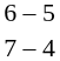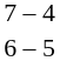rows swapped: 7 – 4 <-> 6 – 5
